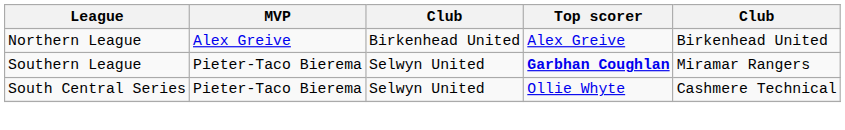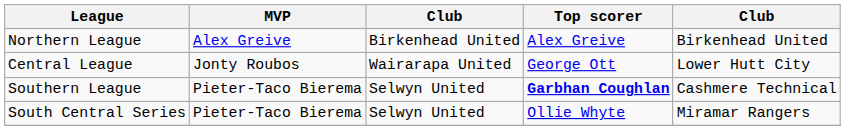+ row: Central League | Jonty Roubos | Wairarapa United | George Ott | Lower Hutt City
Southern League | column 5: Miramar Rangers -> Cashmere Technical
South Central Series | column 5: Cashmere Technical -> Miramar Rangers
